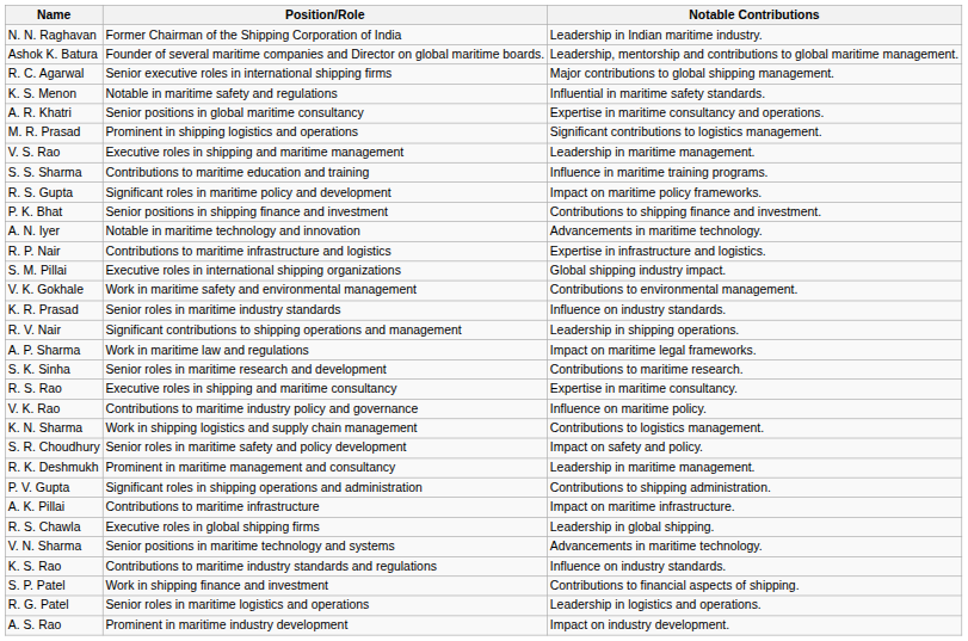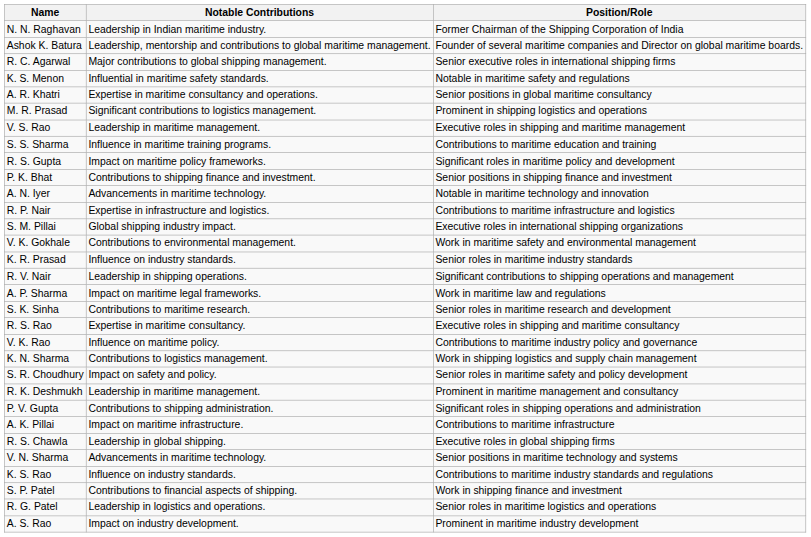columns swapped: Position/Role <-> Notable Contributions
